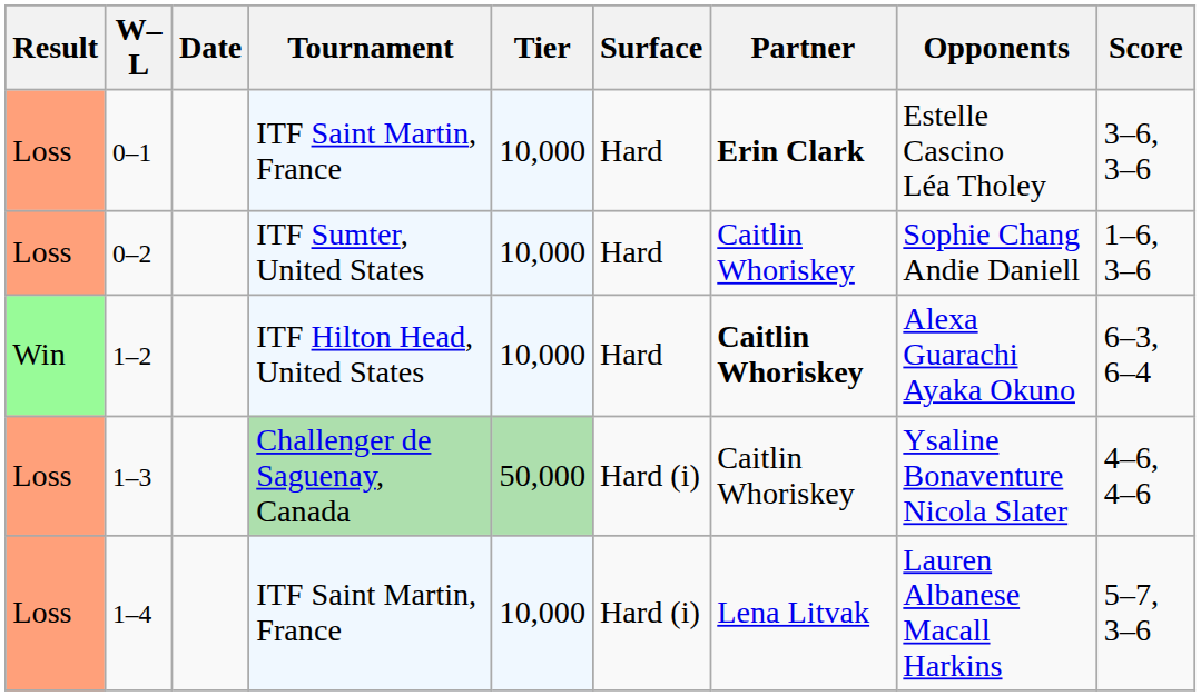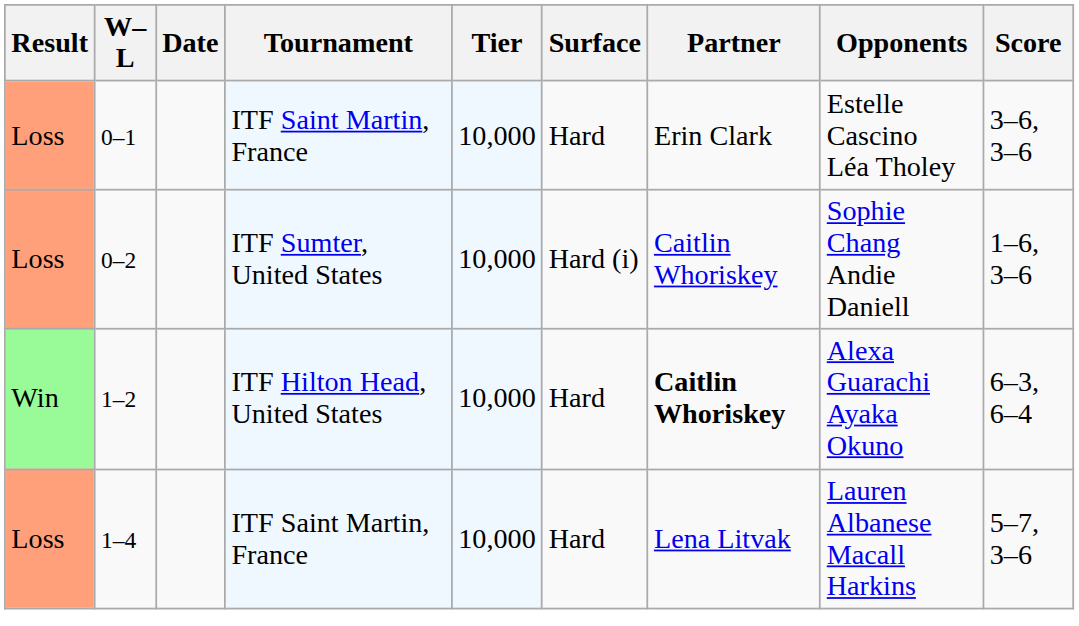0–1 | Partner: bold -> normal
0–2 | Surface: Hard -> Hard (i)
- row: Loss | 1–3 | Challenger de Saguenay, Canada | 50,000 | Hard (i) | Caitlin Whoriskey | Ysaline Bonaventure Nicola Slater | 4–6, 4–6
1–4 | Surface: Hard (i) -> Hard
